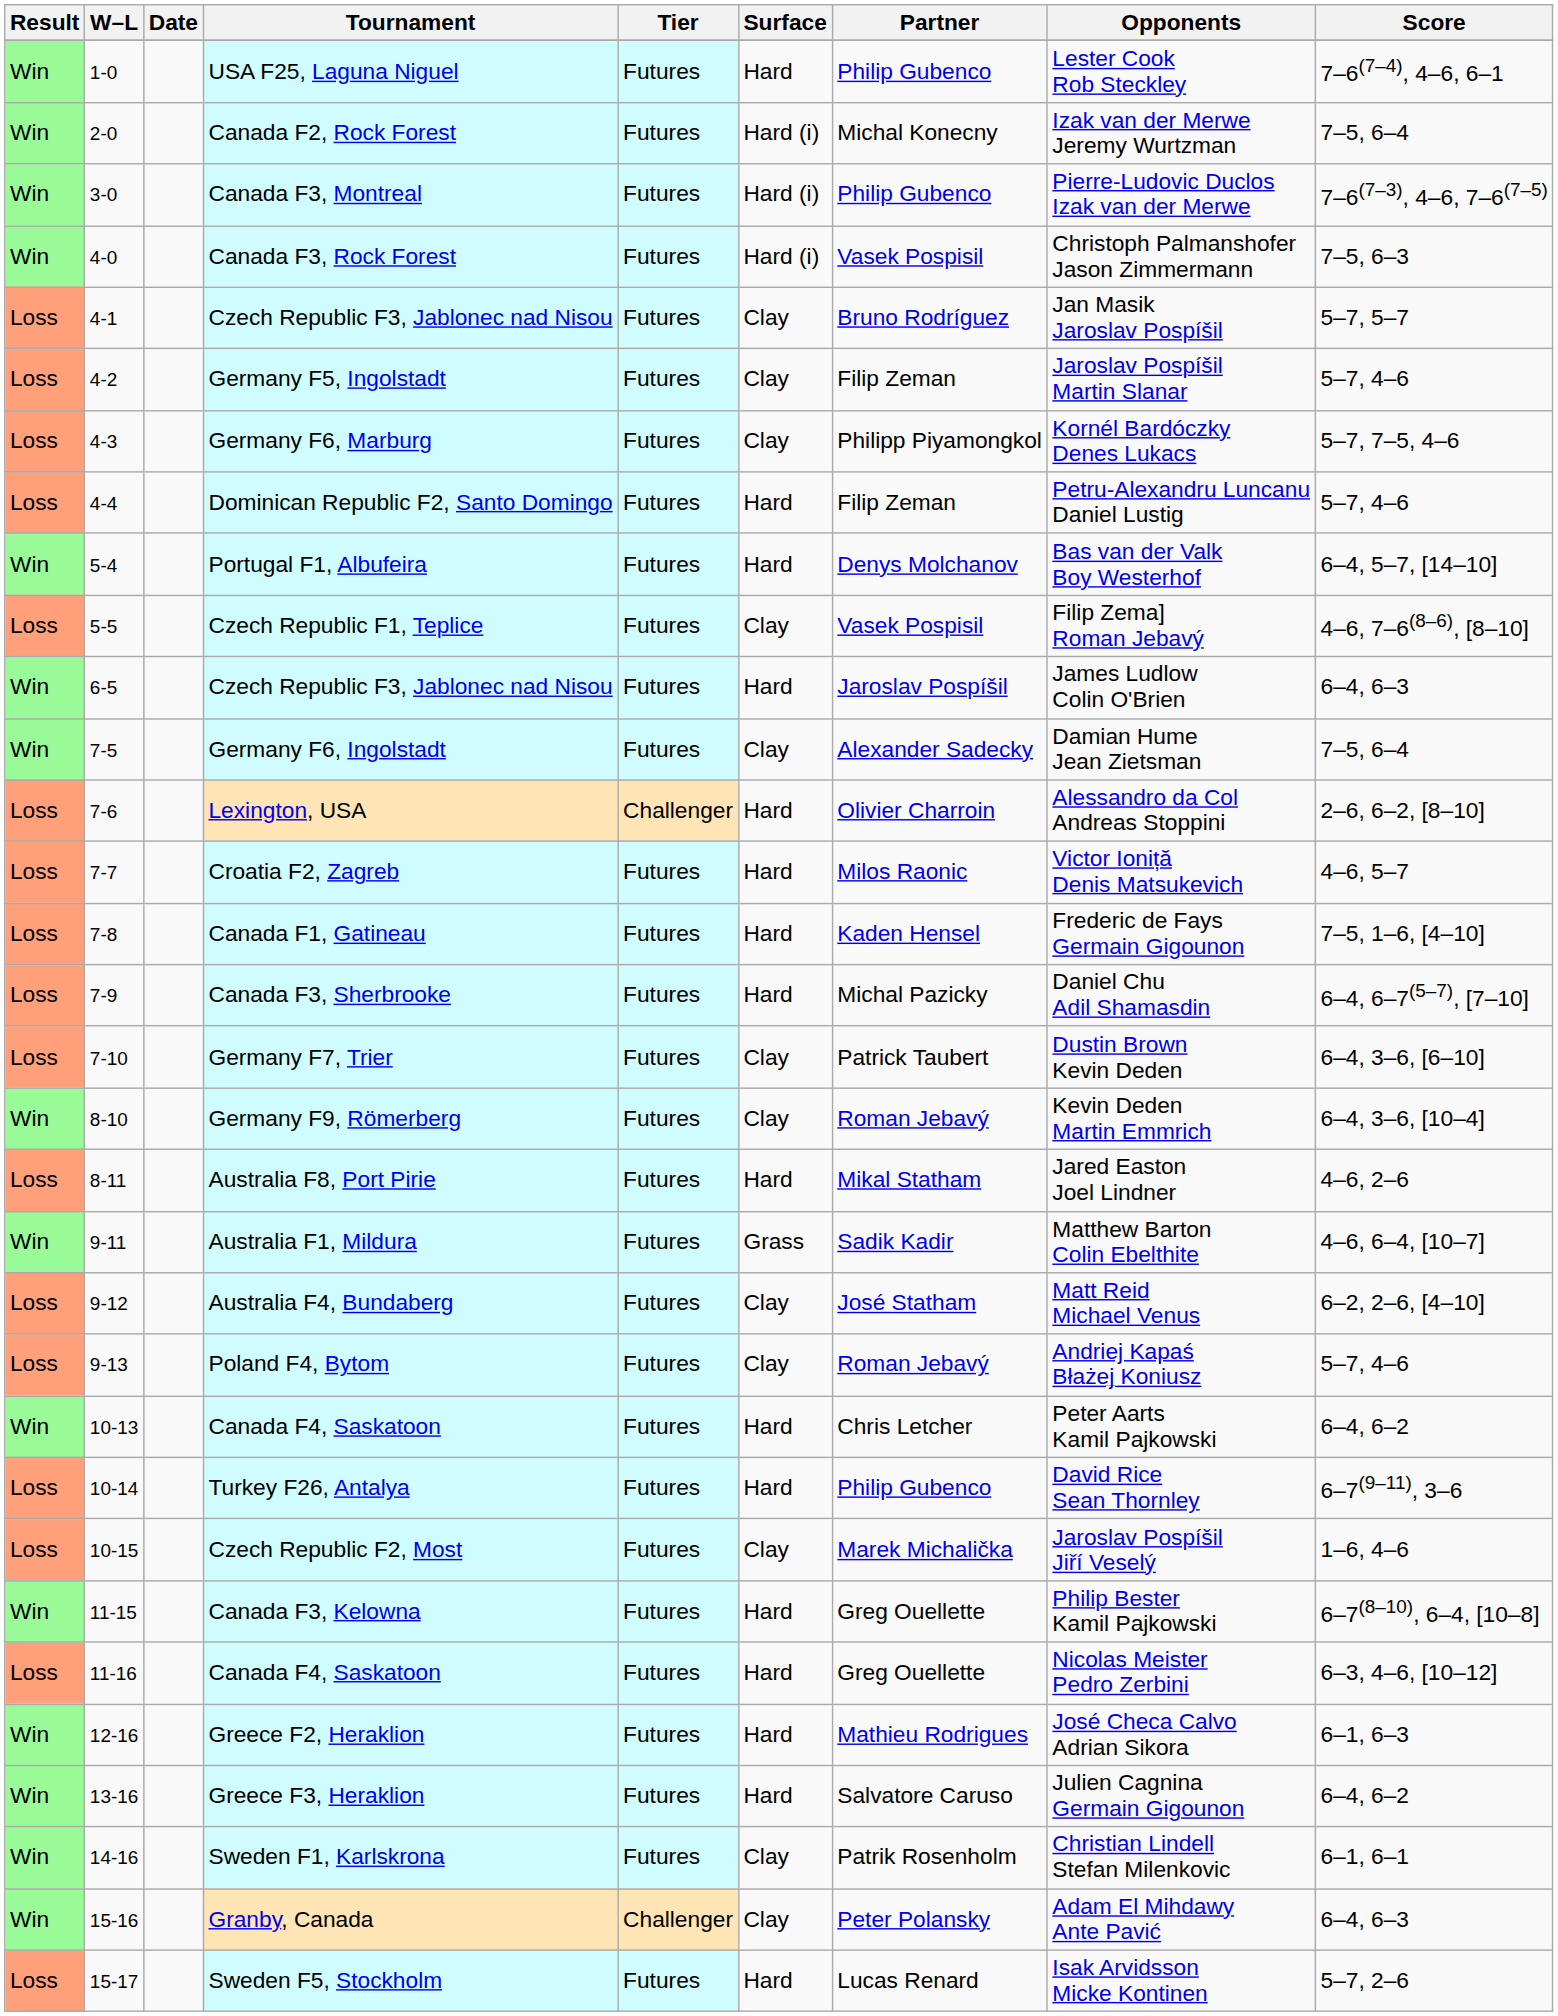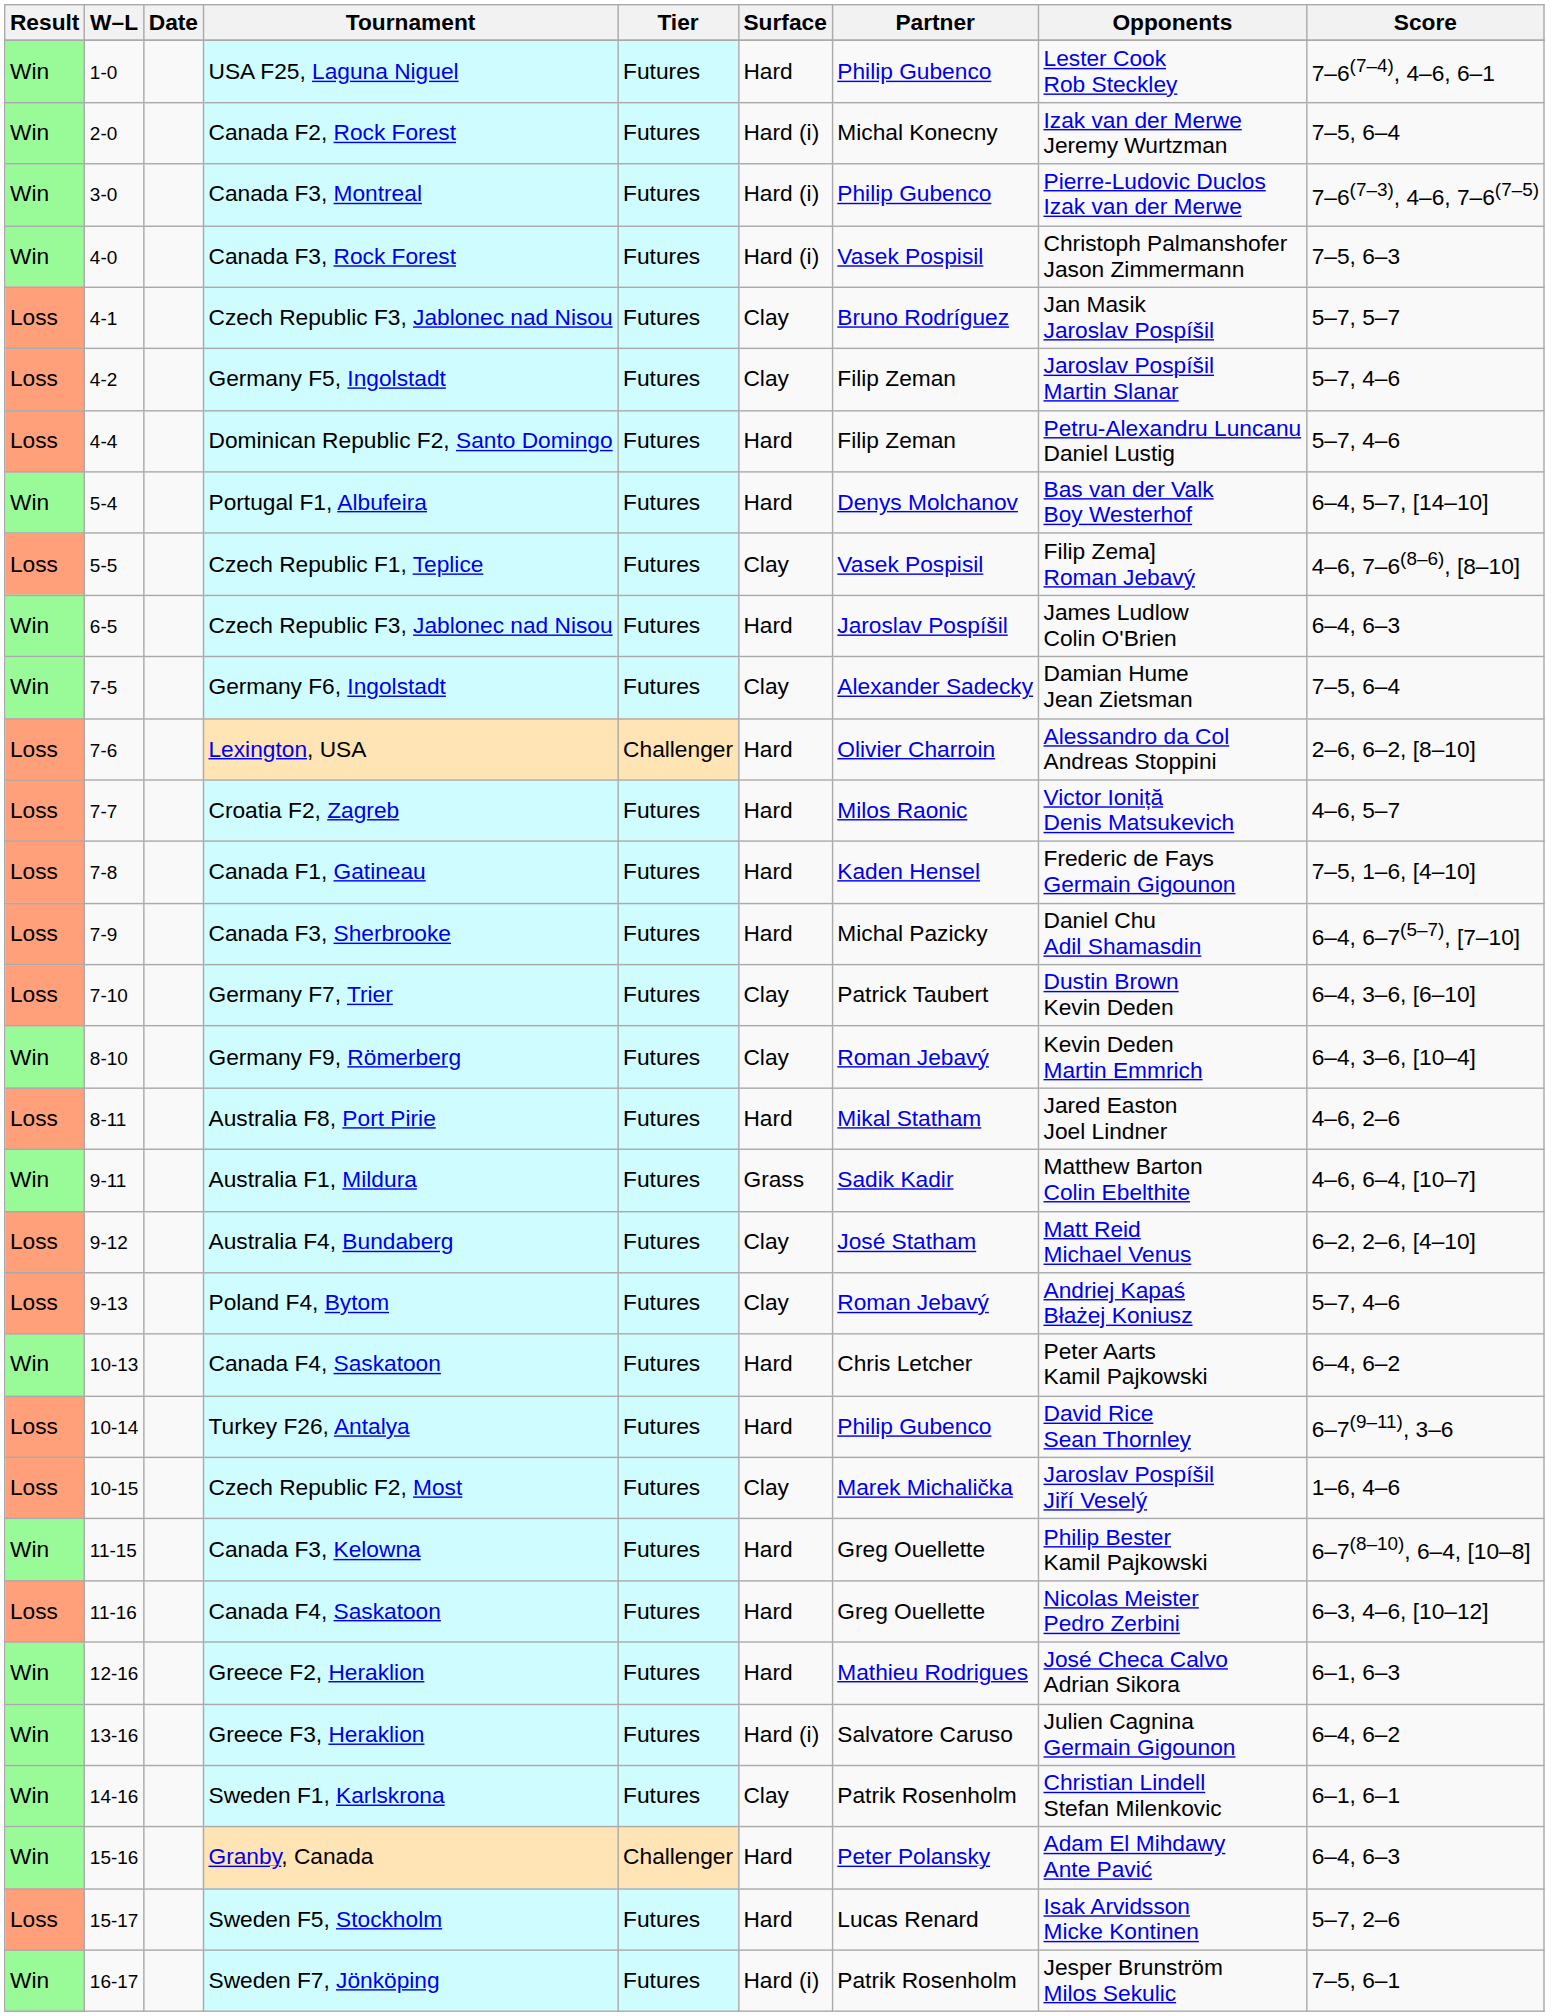- row: Loss | 4-3 | Germany F6, Marburg | Futures | Clay | Philipp Piyamongkol | Kornél Bardóczky Denes Lukacs | 5–7, 7–5, 4–6
Greece F3, Heraklion | Surface: Hard -> Hard (i)
Granby, Canada | Surface: Clay -> Hard
+ row: Win | 16-17 | Sweden F7, Jönköping | Futures | Hard (i) | Patrik Rosenholm | Jesper Brunström Milos Sekulic | 7–5, 6–1
